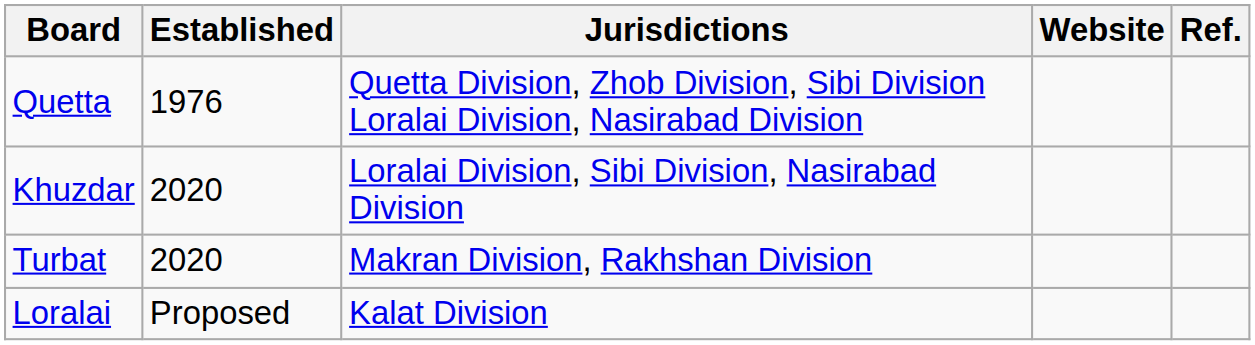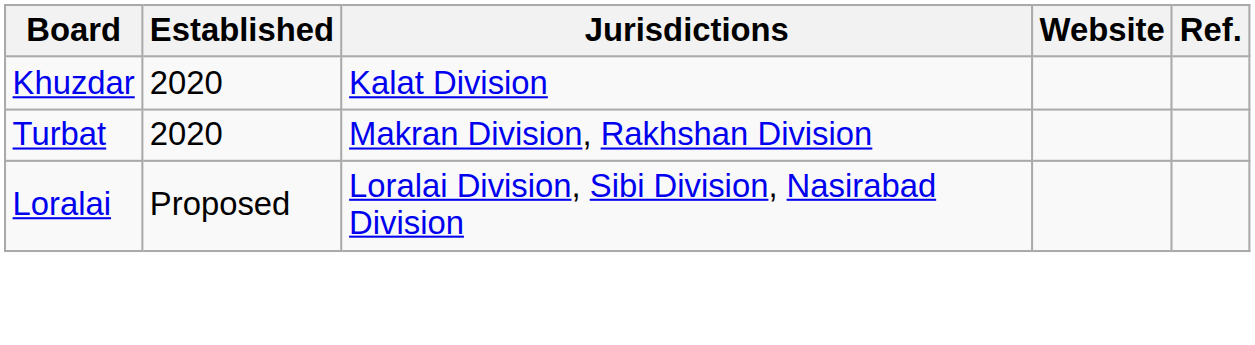- row: Quetta | 1976 | Quetta Division, Zhob Division, Sibi Division Loralai Division, Nasirabad Division
Khuzdar | Jurisdictions: Loralai Division, Sibi Division, Nasirabad Division -> Kalat Division
Loralai | Jurisdictions: Kalat Division -> Loralai Division, Sibi Division, Nasirabad Division
